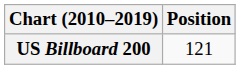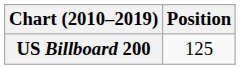US Billboard 200 | Position: 121 -> 125
